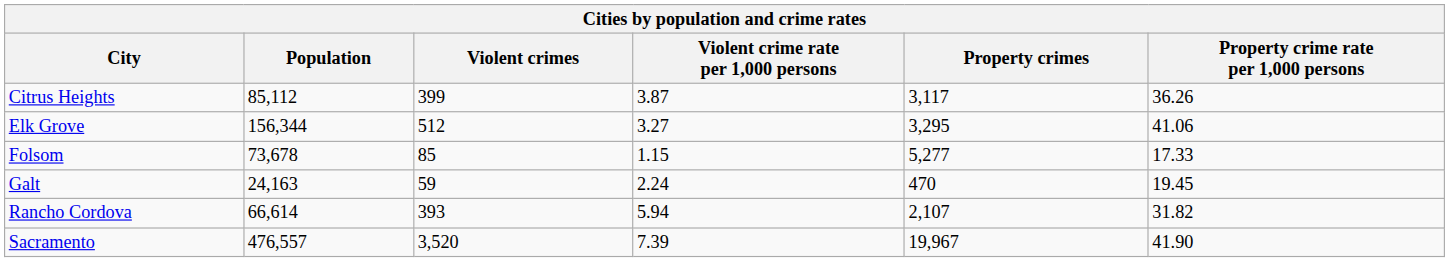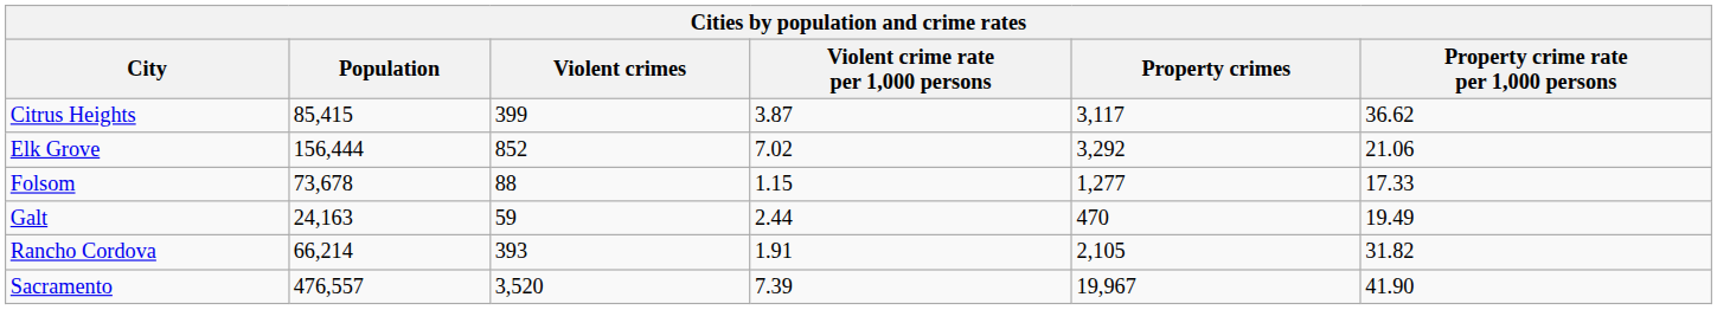Citrus Heights | Population: 85,112 -> 85,415
Citrus Heights | Property crime rate per 1,000 persons: 36.26 -> 36.62
Elk Grove | Population: 156,344 -> 156,444
Elk Grove | Violent crimes: 512 -> 852
Elk Grove | Violent crime rate per 1,000 persons: 3.27 -> 7.02
Elk Grove | Property crimes: 3,295 -> 3,292
Elk Grove | Property crime rate per 1,000 persons: 41.06 -> 21.06
Folsom | Violent crimes: 85 -> 88
Folsom | Property crimes: 5,277 -> 1,277
Galt | Violent crime rate per 1,000 persons: 2.24 -> 2.44
Galt | Property crime rate per 1,000 persons: 19.45 -> 19.49
Rancho Cordova | Population: 66,614 -> 66,214
Rancho Cordova | Violent crime rate per 1,000 persons: 5.94 -> 1.91
Rancho Cordova | Property crimes: 2,107 -> 2,105
